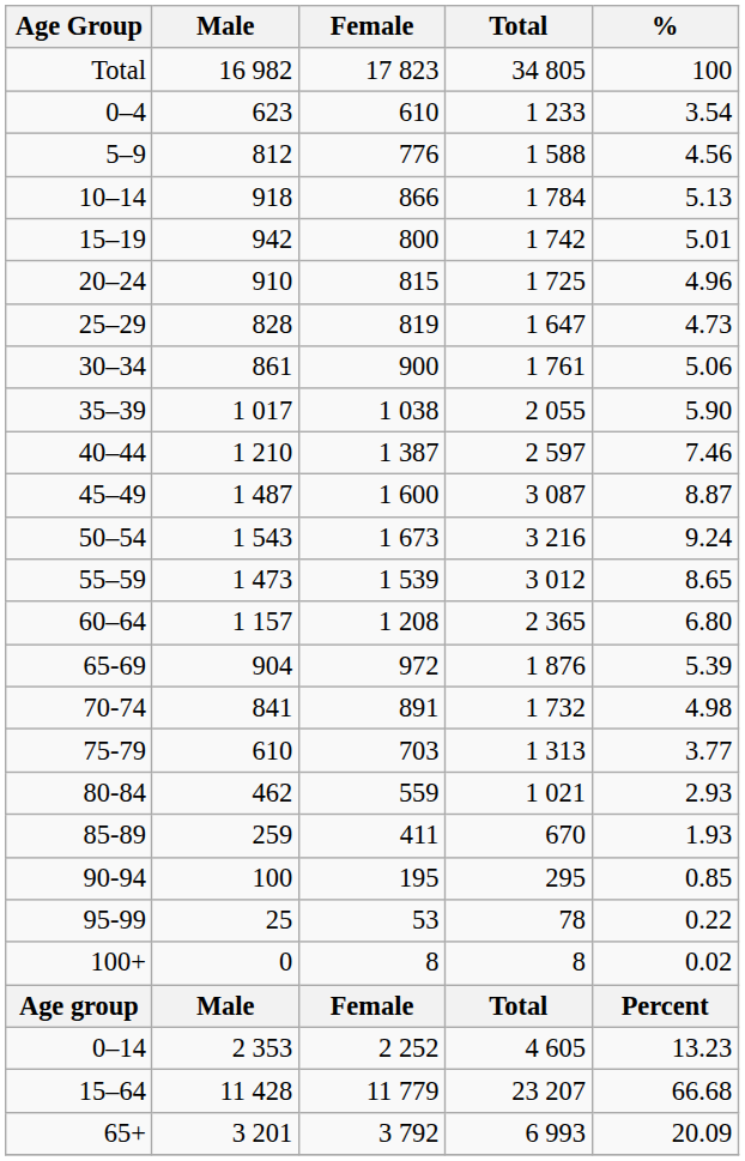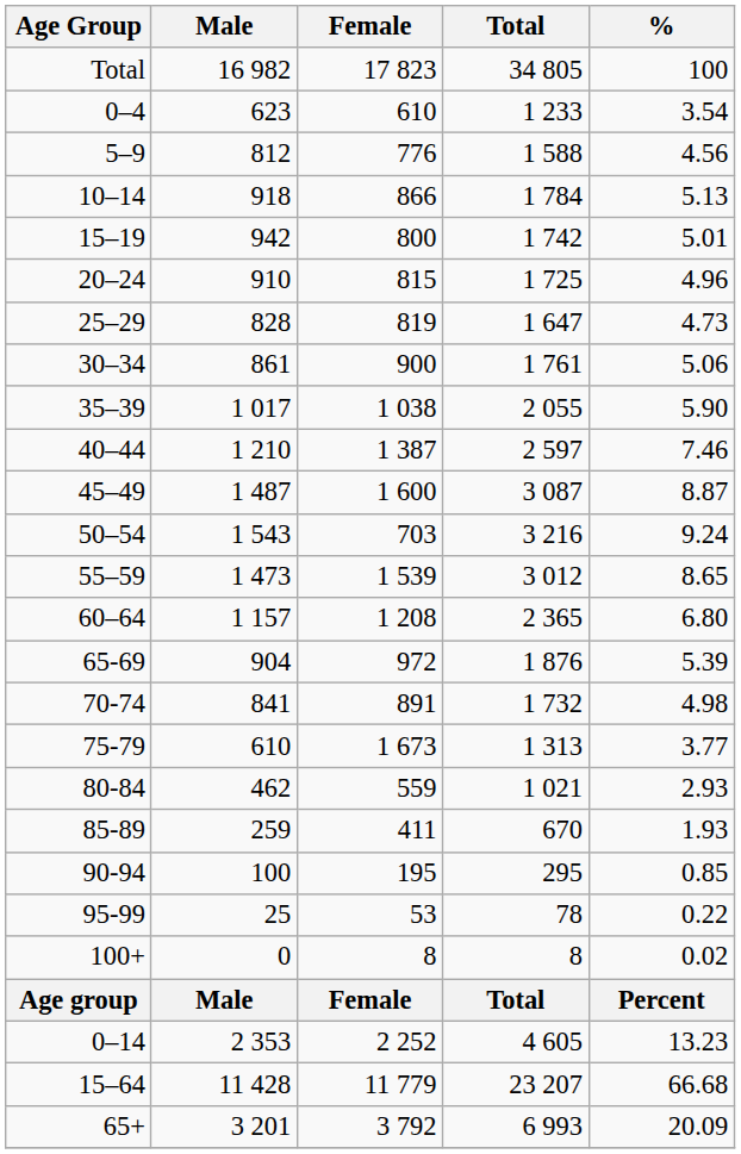50–54 | Female: 1 673 -> 703
75-79 | Female: 703 -> 1 673
